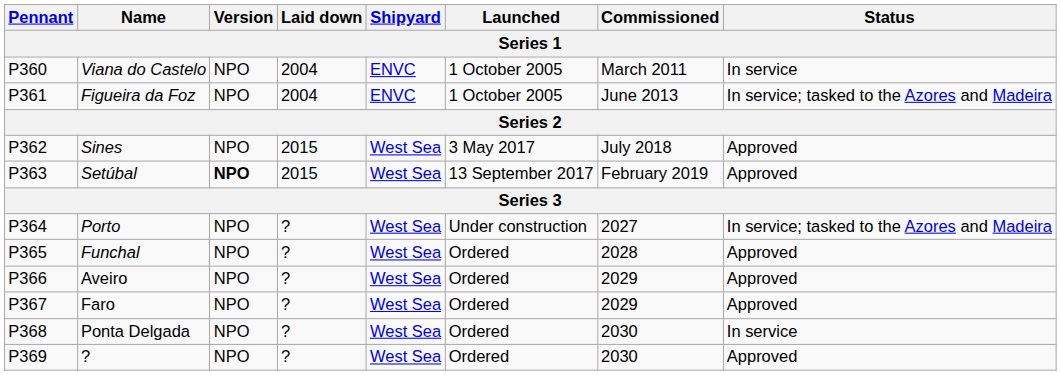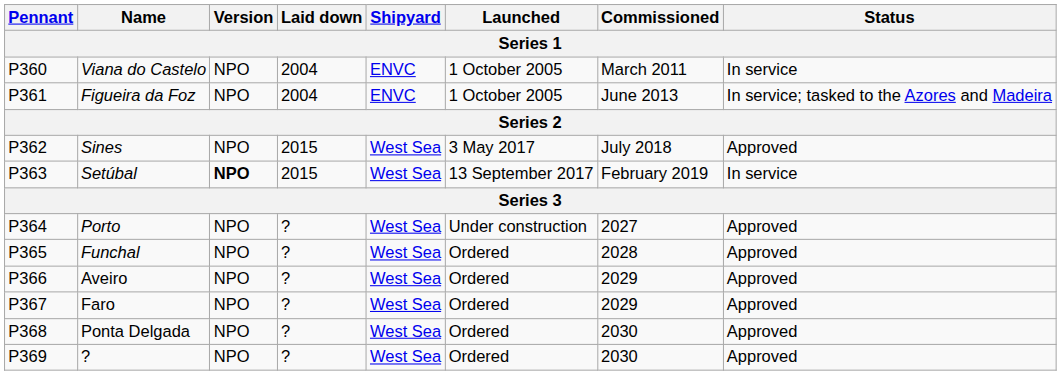Setúbal | Status: Approved -> In service
Porto | Status: In service; tasked to the Azores and Madeira -> Approved
Ponta Delgada | Status: In service -> Approved
